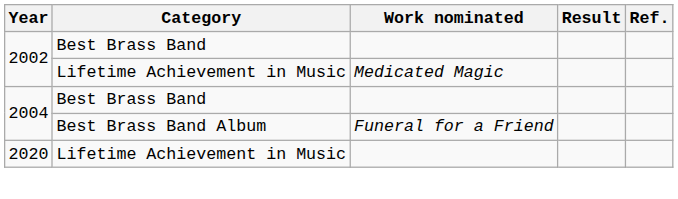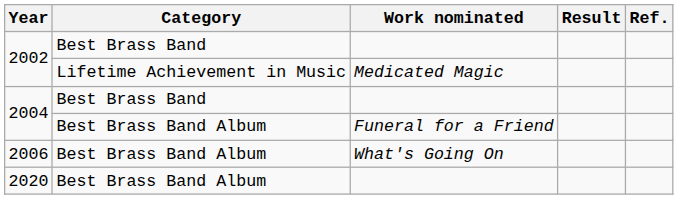+ row: 2006 | Best Brass Band Album | What's Going On
2020 | Category: Lifetime Achievement in Music -> Best Brass Band Album
